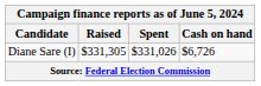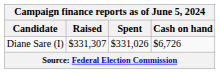Diane Sare (I) | Raised: $331,305 -> $331,307
